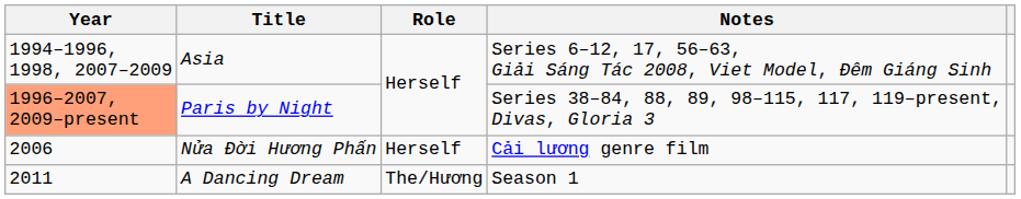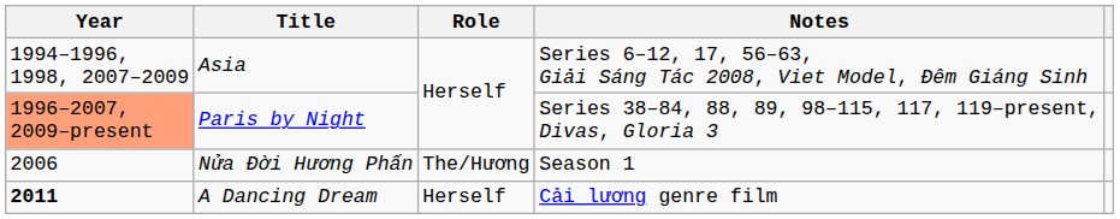Nửa Đời Hương Phấn | Role: Herself -> The/Hương
Nửa Đời Hương Phấn | Notes: Cải lương genre film -> Season 1
A Dancing Dream | Year: normal -> bold
A Dancing Dream | Role: The/Hương -> Herself
A Dancing Dream | Notes: Season 1 -> Cải lương genre film
